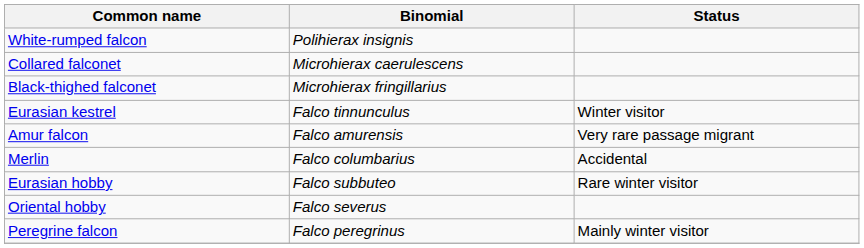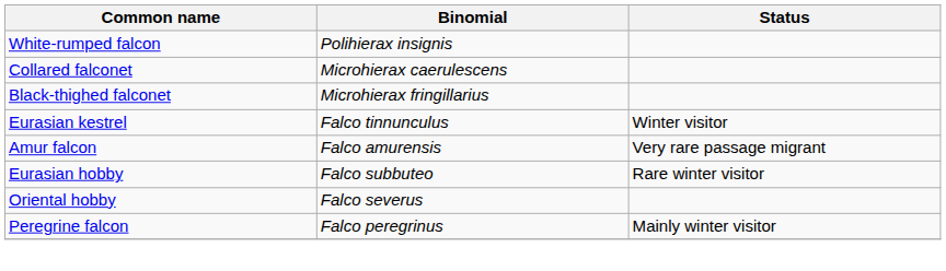- row: Merlin | Falco columbarius | Accidental
